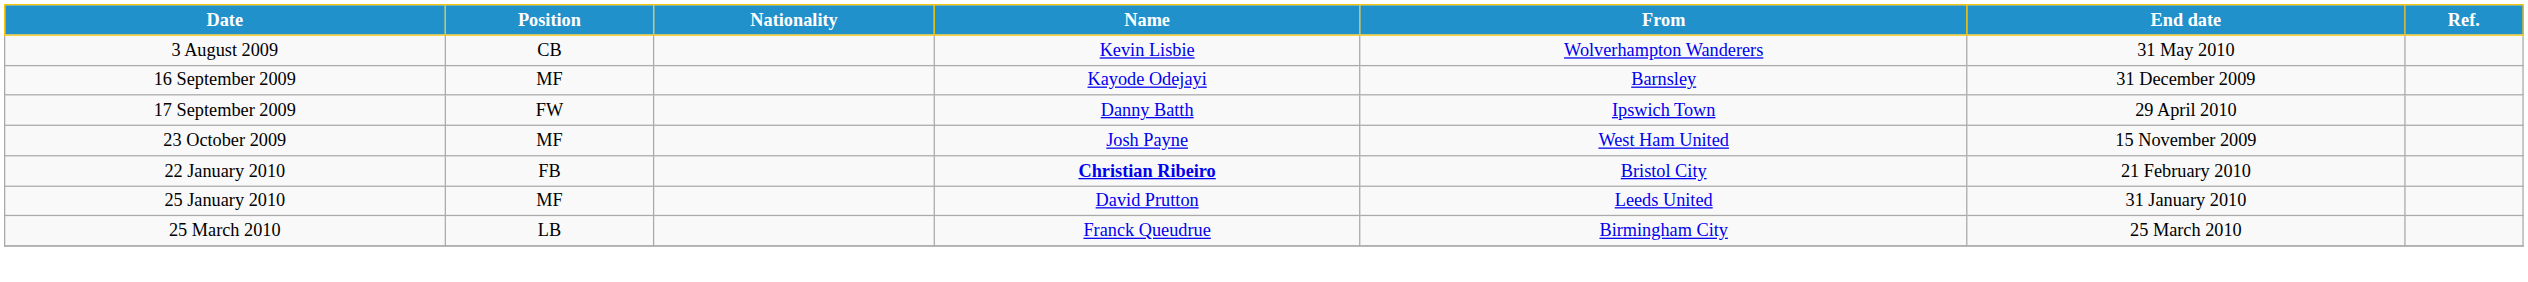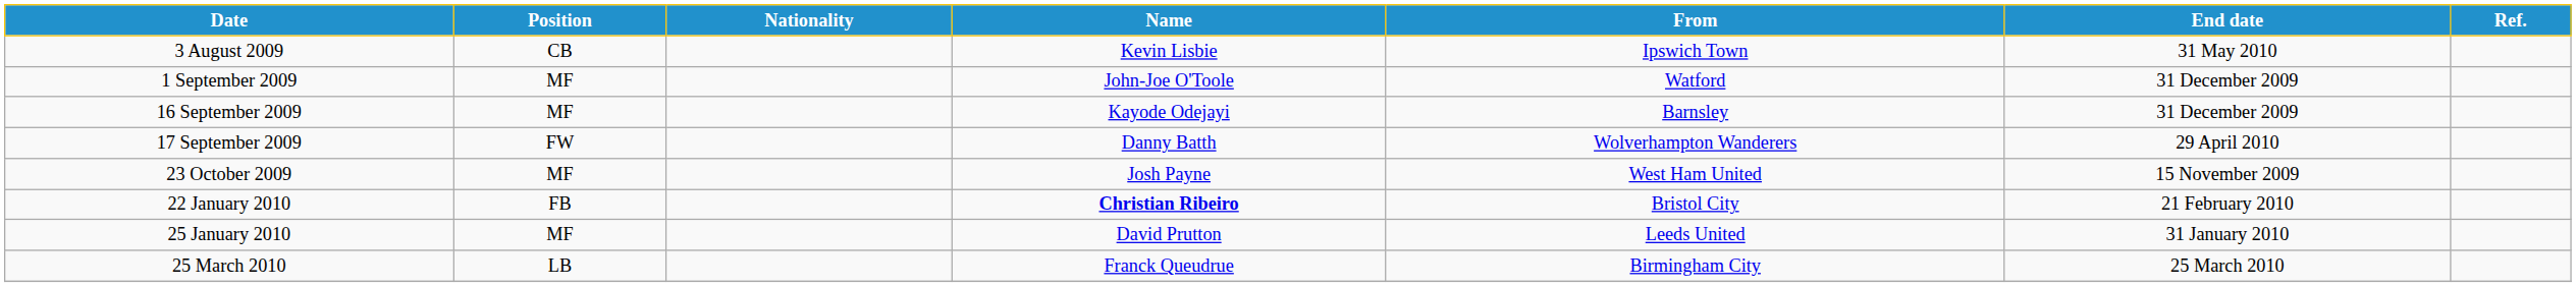3 August 2009 | From: Wolverhampton Wanderers -> Ipswich Town
+ row: 1 September 2009 | MF | John-Joe O'Toole | Watford | 31 December 2009
17 September 2009 | From: Ipswich Town -> Wolverhampton Wanderers
